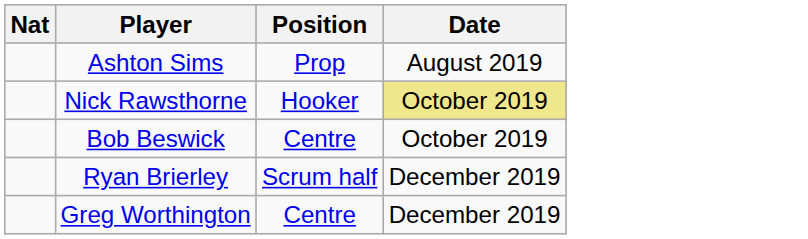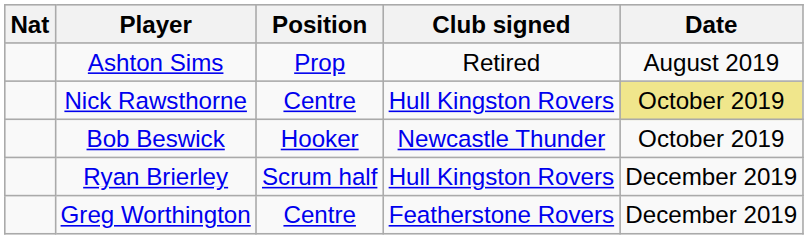+ column: Club signed | Retired | Hull Kingston Rovers | Newcastle Thunder | Hull Kingston Rovers | Featherstone Rovers
Nick Rawsthorne | Position: Hooker -> Centre
Bob Beswick | Position: Centre -> Hooker
